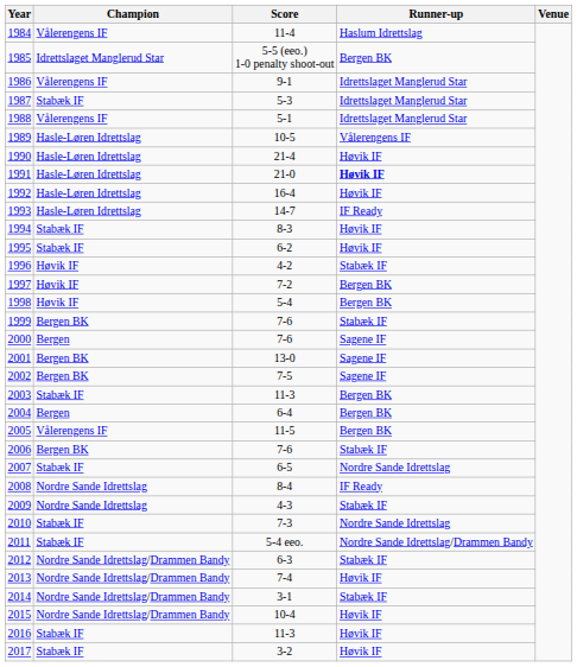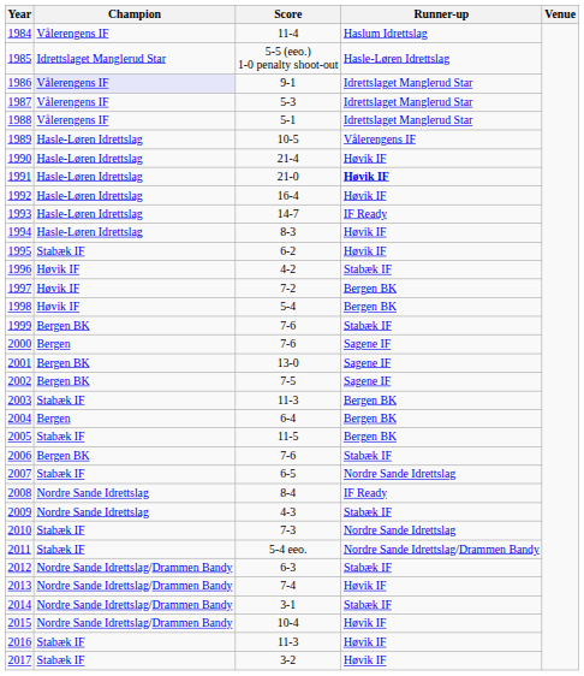1985 | Runner-up: Bergen BK -> Hasle-Løren Idrettslag
1986 | Champion: no background -> lavender background
1987 | Champion: Stabæk IF -> Vålerengens IF
1994 | Champion: Stabæk IF -> Hasle-Løren Idrettslag
2005 | Champion: Vålerengens IF -> Stabæk IF
